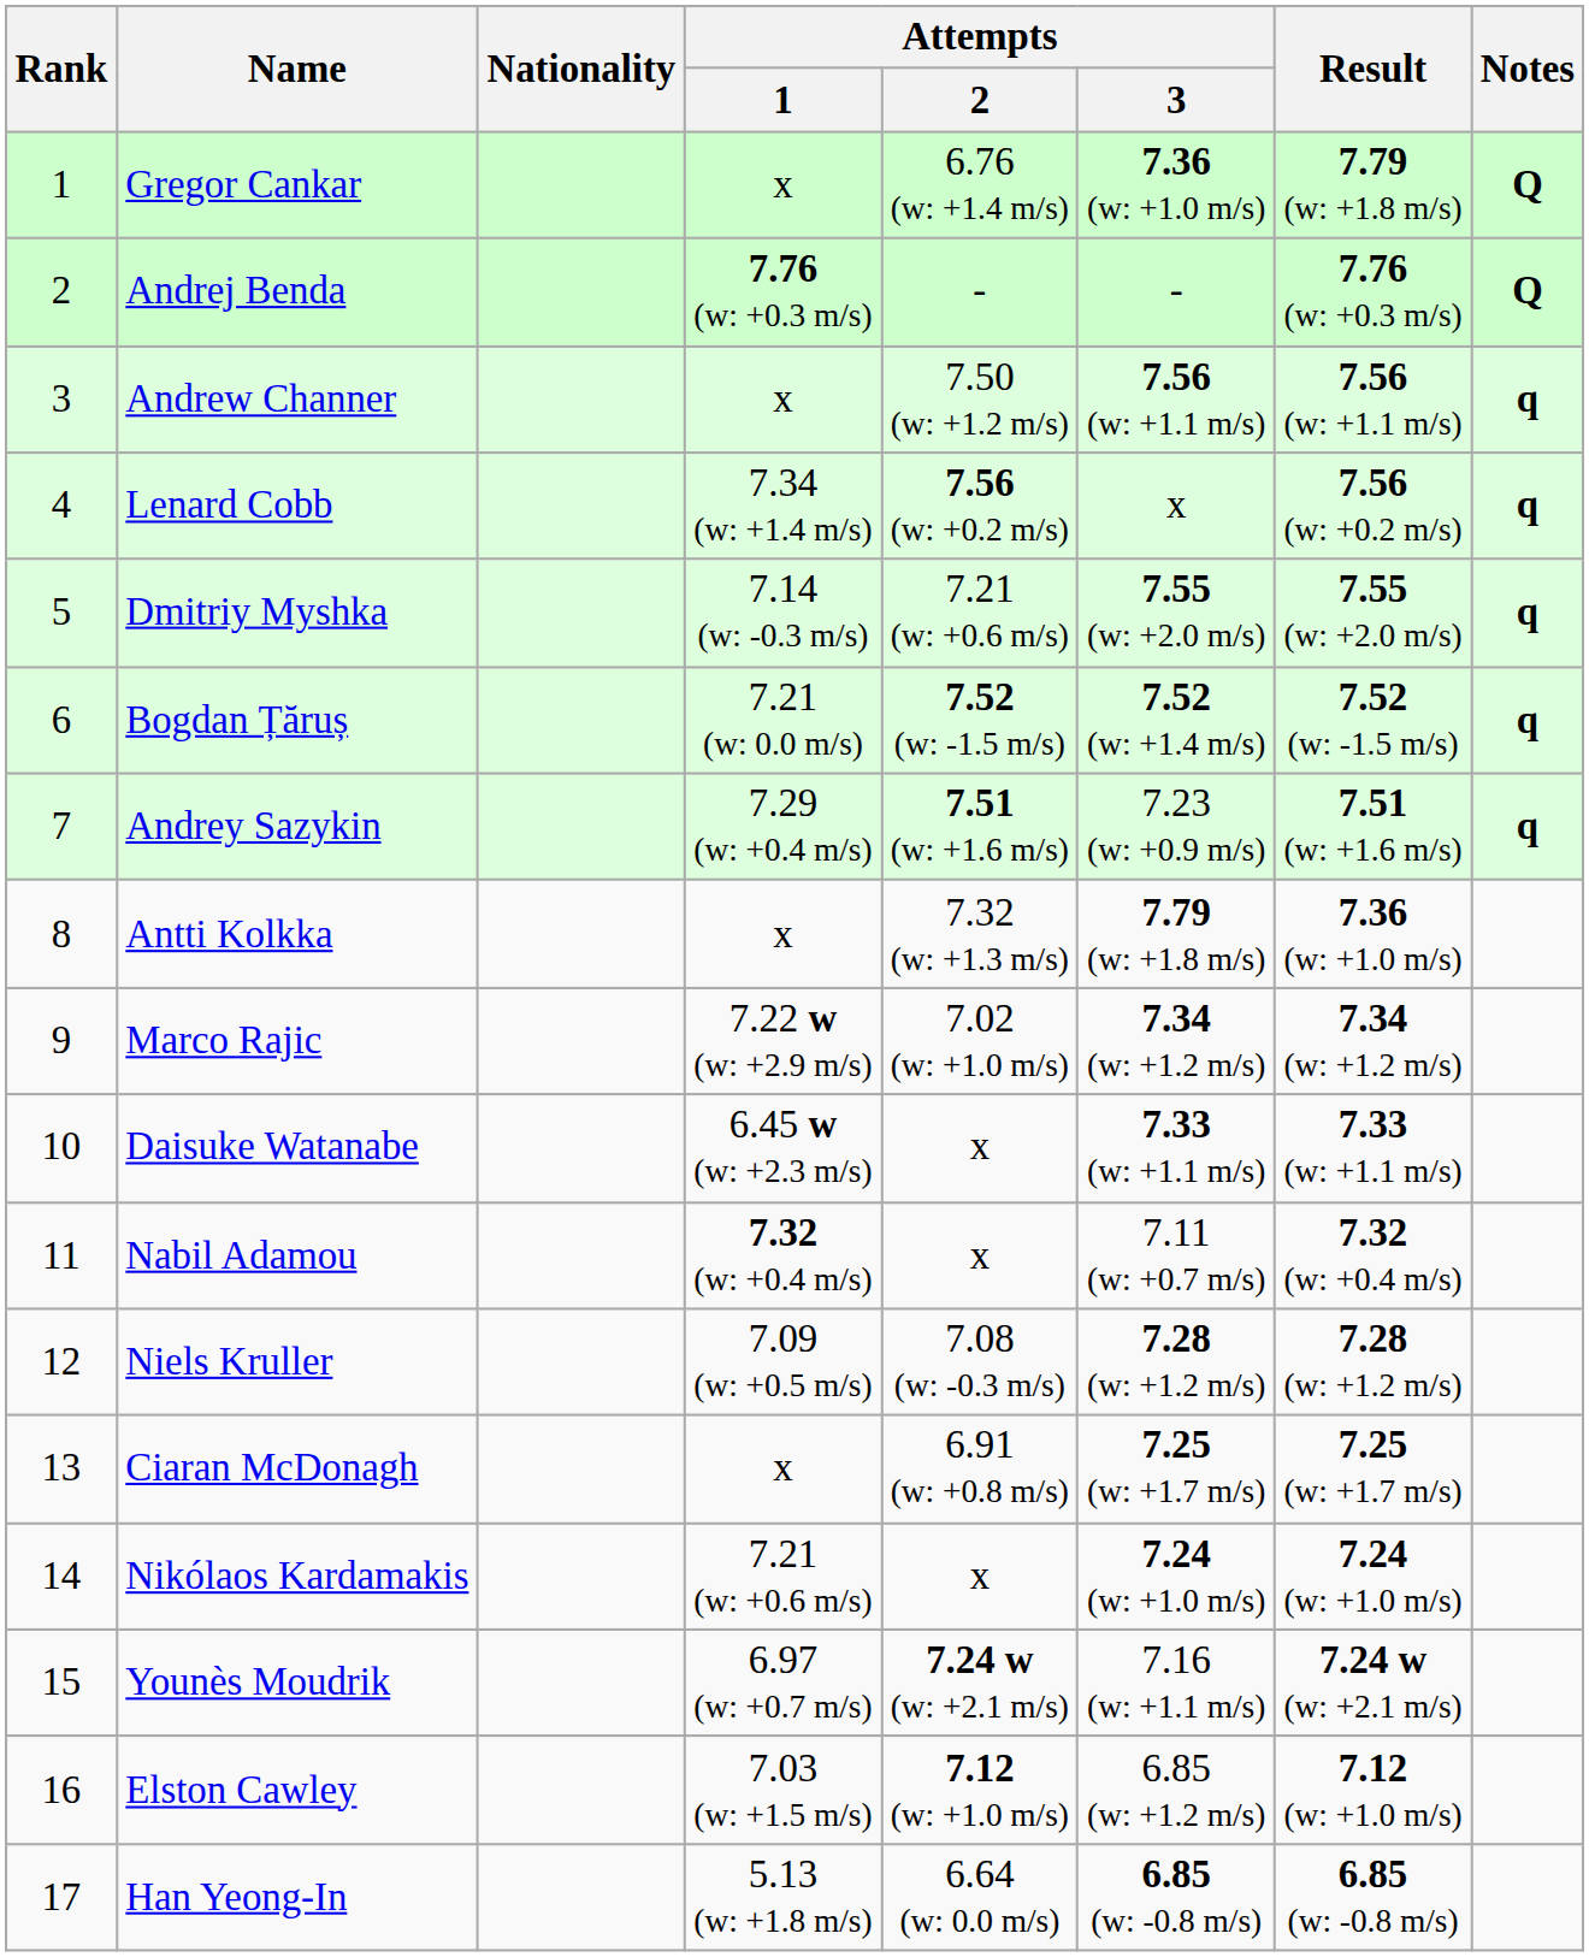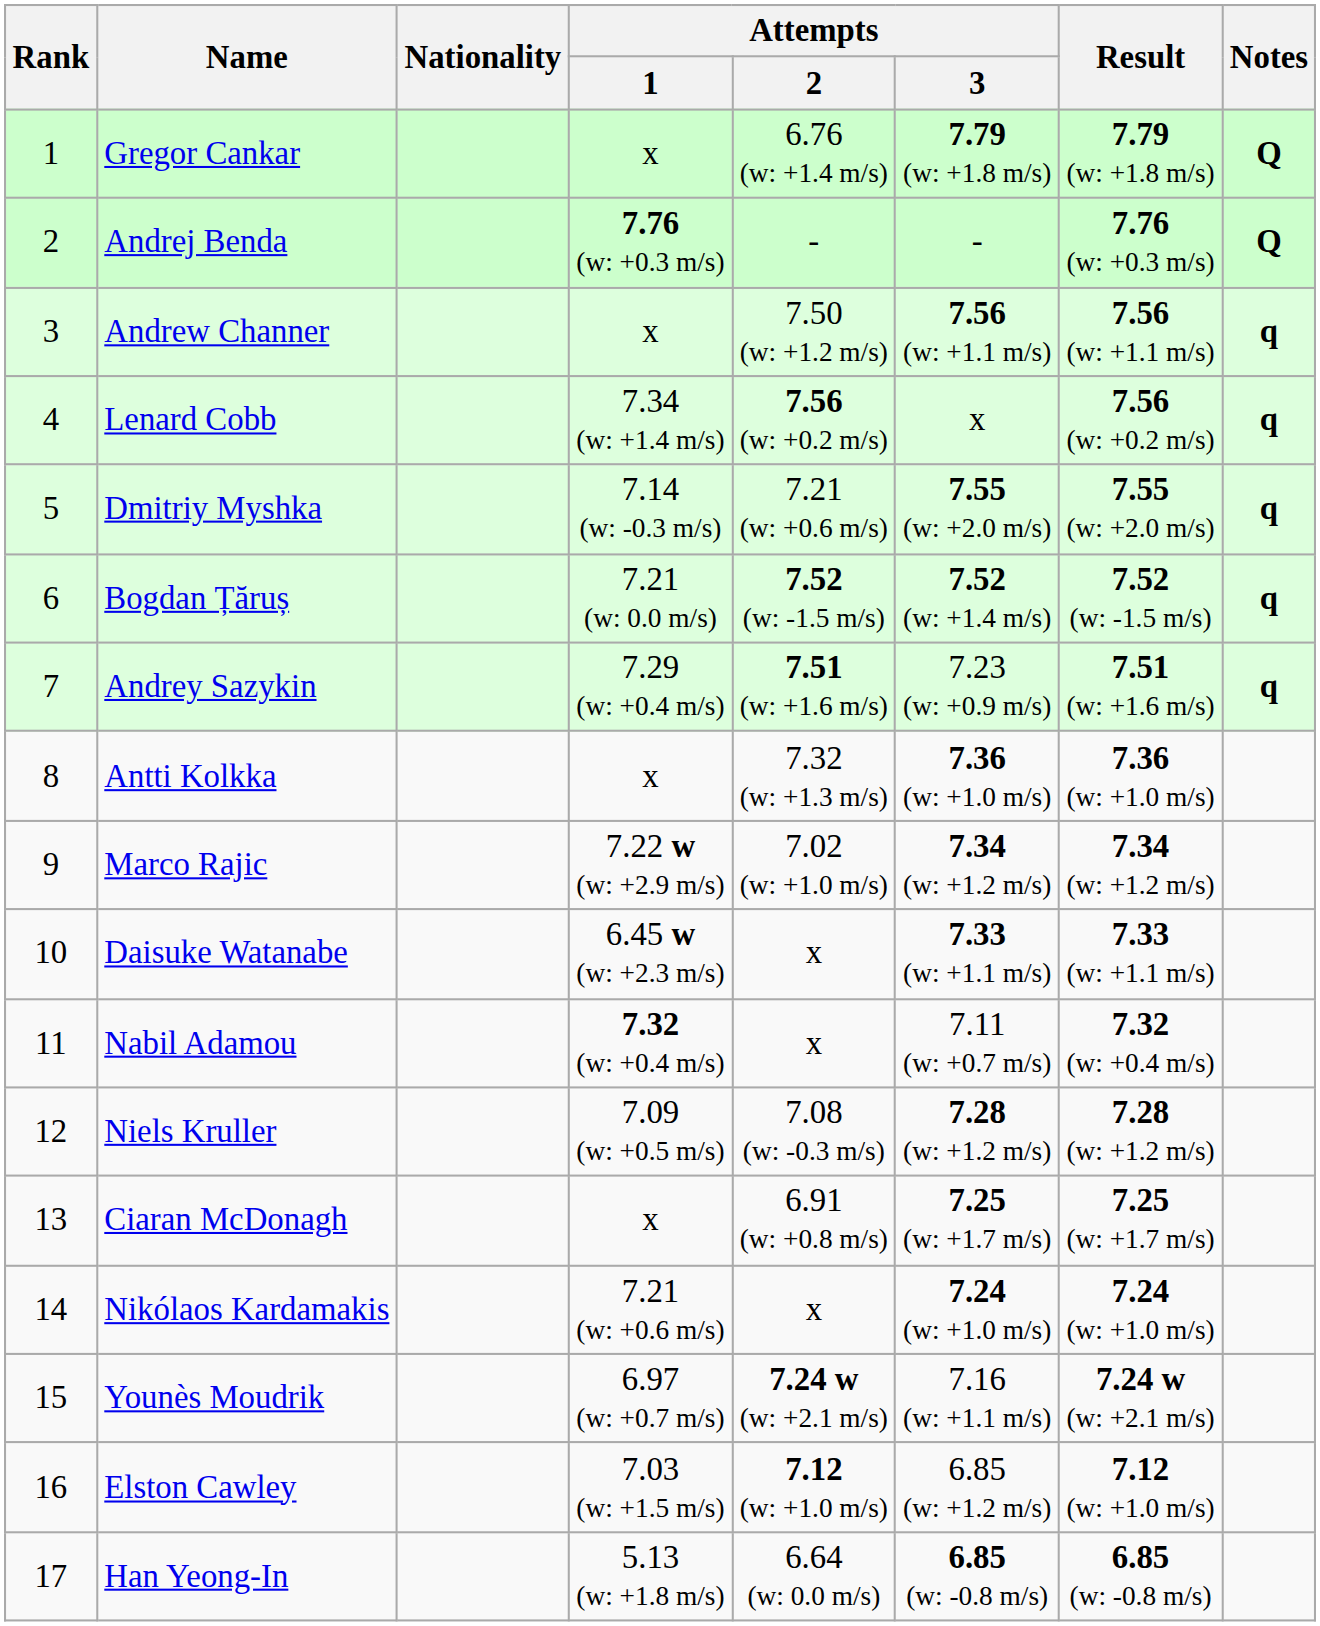Gregor Cankar | Attempts / 3: 7.36 (w: +1.0 m/s) -> 7.79 (w: +1.8 m/s)
Antti Kolkka | Attempts / 3: 7.79 (w: +1.8 m/s) -> 7.36 (w: +1.0 m/s)
